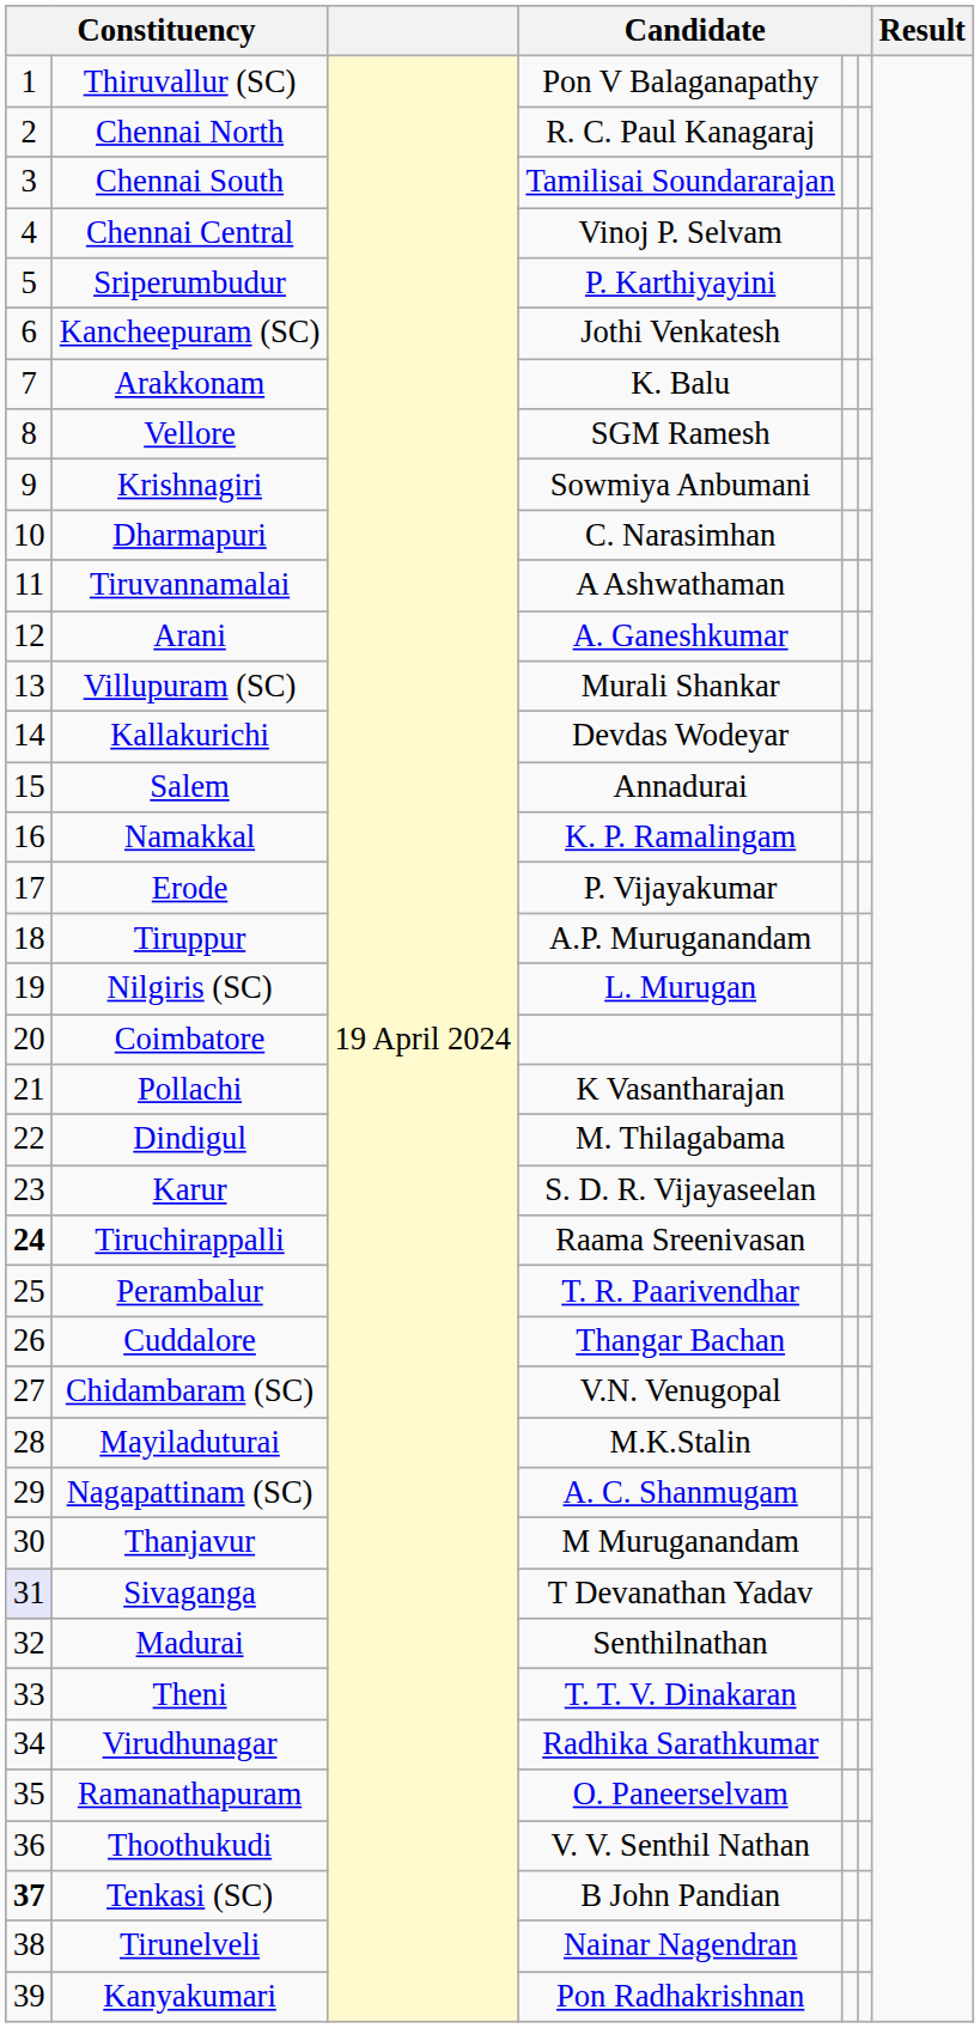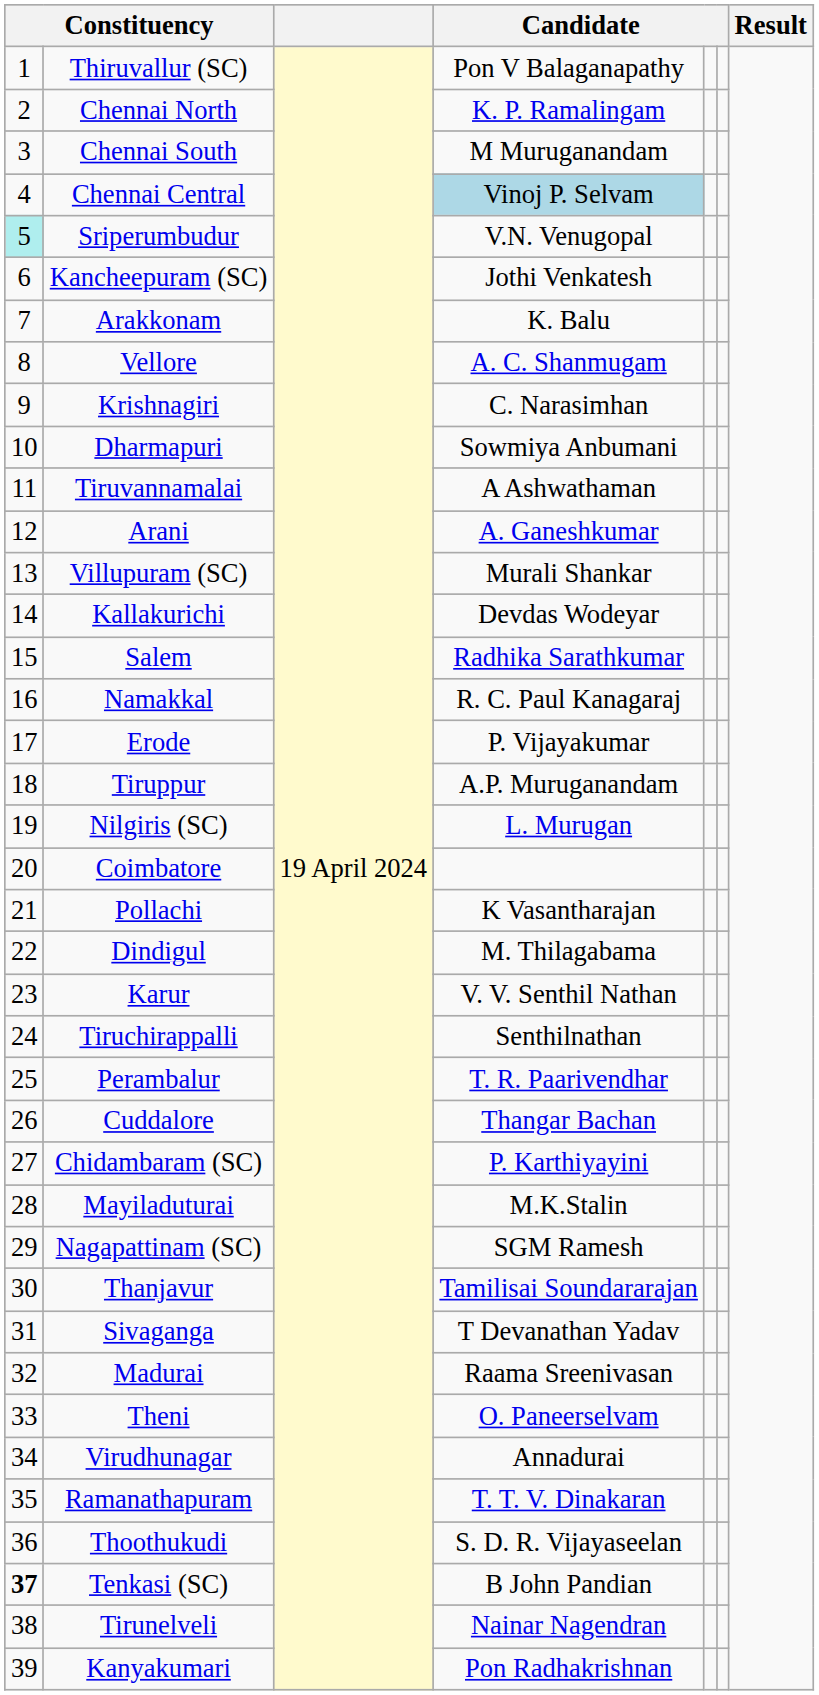Chennai North | column 4: R. C. Paul Kanagaraj -> K. P. Ramalingam
Chennai South | column 4: Tamilisai Soundararajan -> M Muruganandam
Chennai Central | column 4: no background -> lightblue background
Sriperumbudur | column 1: no background -> paleturquoise background
Sriperumbudur | column 4: P. Karthiyayini -> V.N. Venugopal
Vellore | column 4: SGM Ramesh -> A. C. Shanmugam
Krishnagiri | column 4: Sowmiya Anbumani -> C. Narasimhan
Dharmapuri | column 4: C. Narasimhan -> Sowmiya Anbumani
Salem | column 4: Annadurai -> Radhika Sarathkumar
Namakkal | column 4: K. P. Ramalingam -> R. C. Paul Kanagaraj
Karur | column 4: S. D. R. Vijayaseelan -> V. V. Senthil Nathan
Tiruchirappalli | column 1: bold -> normal
Tiruchirappalli | column 4: Raama Sreenivasan -> Senthilnathan
Chidambaram (SC) | column 4: V.N. Venugopal -> P. Karthiyayini
Nagapattinam (SC) | column 4: A. C. Shanmugam -> SGM Ramesh
Thanjavur | column 4: M Muruganandam -> Tamilisai Soundararajan
Sivaganga | column 1: lavender background -> no background
Madurai | column 4: Senthilnathan -> Raama Sreenivasan
Theni | column 4: T. T. V. Dinakaran -> O. Paneerselvam
Virudhunagar | column 4: Radhika Sarathkumar -> Annadurai
Ramanathapuram | column 4: O. Paneerselvam -> T. T. V. Dinakaran
Thoothukudi | column 4: V. V. Senthil Nathan -> S. D. R. Vijayaseelan
